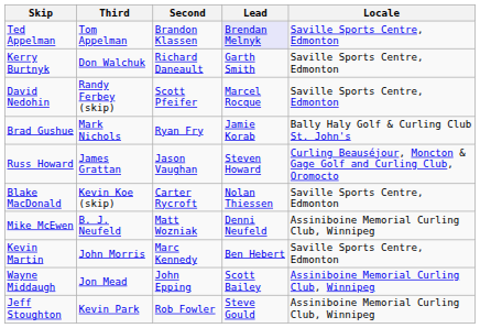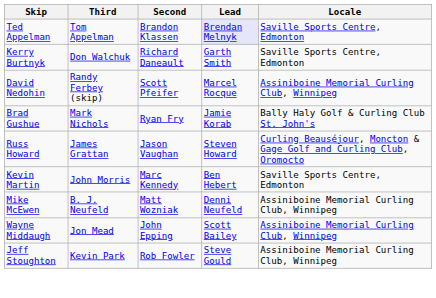David Nedohin | Locale: Saville Sports Centre, Edmonton -> Assiniboine Memorial Curling Club, Winnipeg
- row: Blake MacDonald | Kevin Koe (skip) | Carter Rycroft | Nolan Thiessen | Saville Sports Centre, Edmonton
rows swapped: Kevin Martin <-> Mike McEwen
